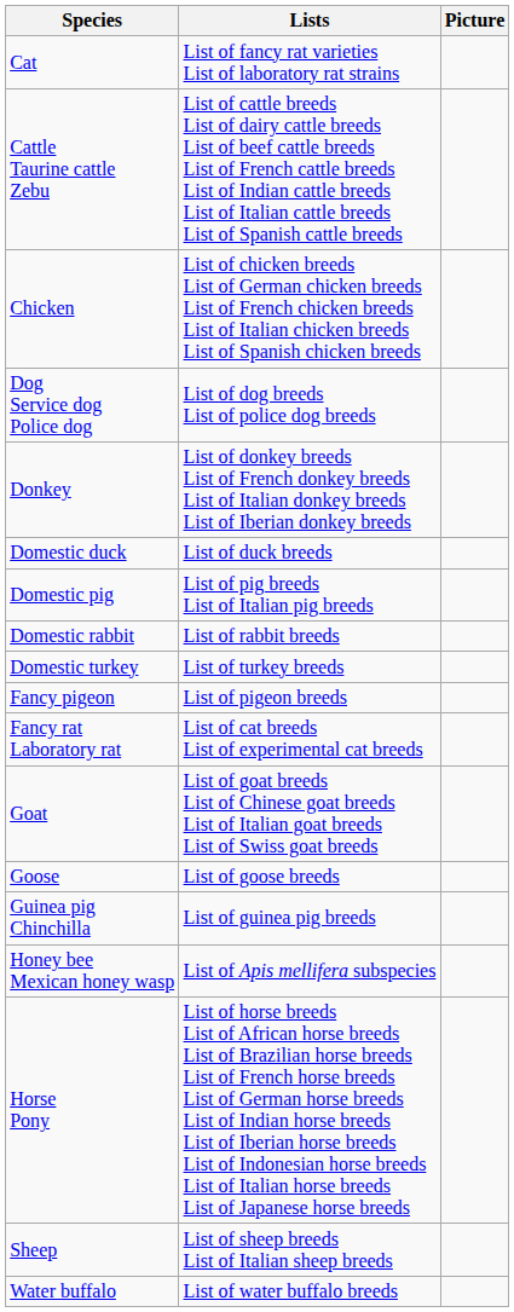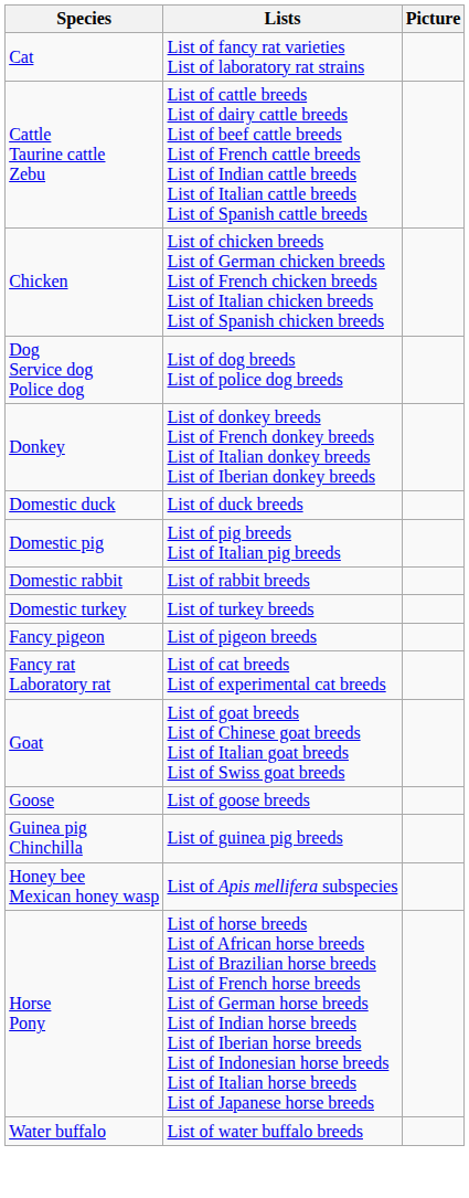- row: Sheep | List of sheep breeds List of Italian sheep breeds
